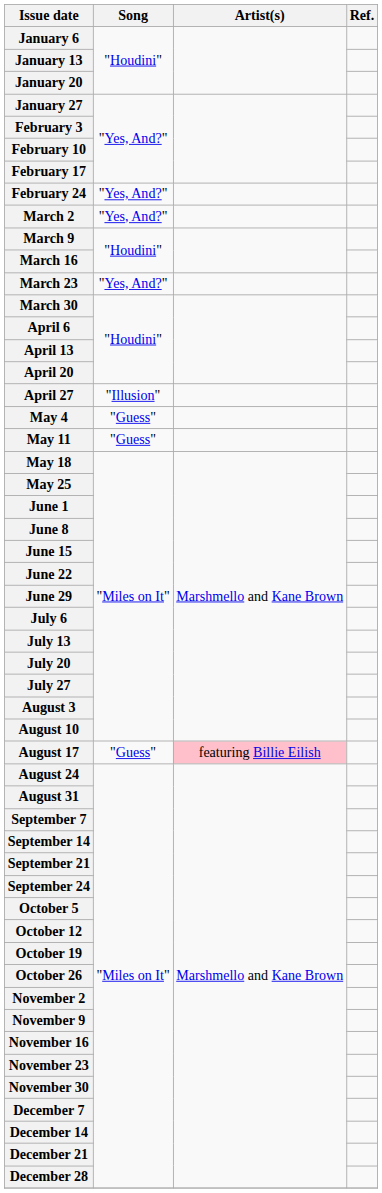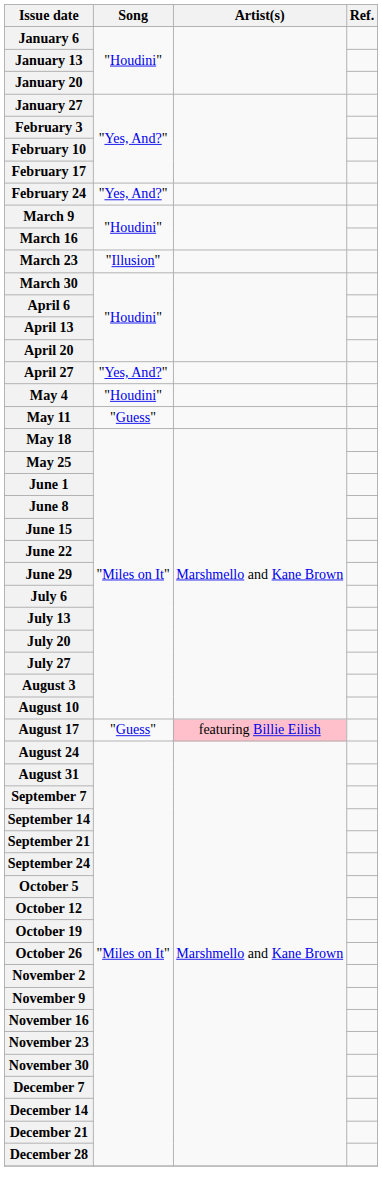- row: March 2 | "Yes, And?"
March 23 | Song: "Yes, And?" -> "Illusion"
April 27 | Song: "Illusion" -> "Yes, And?"
May 4 | Song: "Guess" -> "Houdini"
